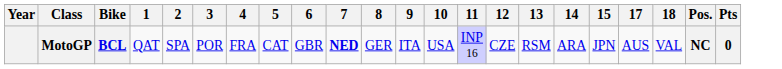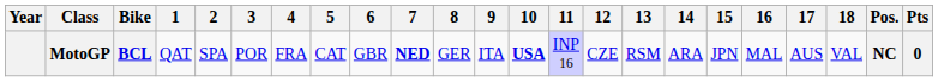+ column: 16 | MAL
MotoGP | 10: normal -> bold
